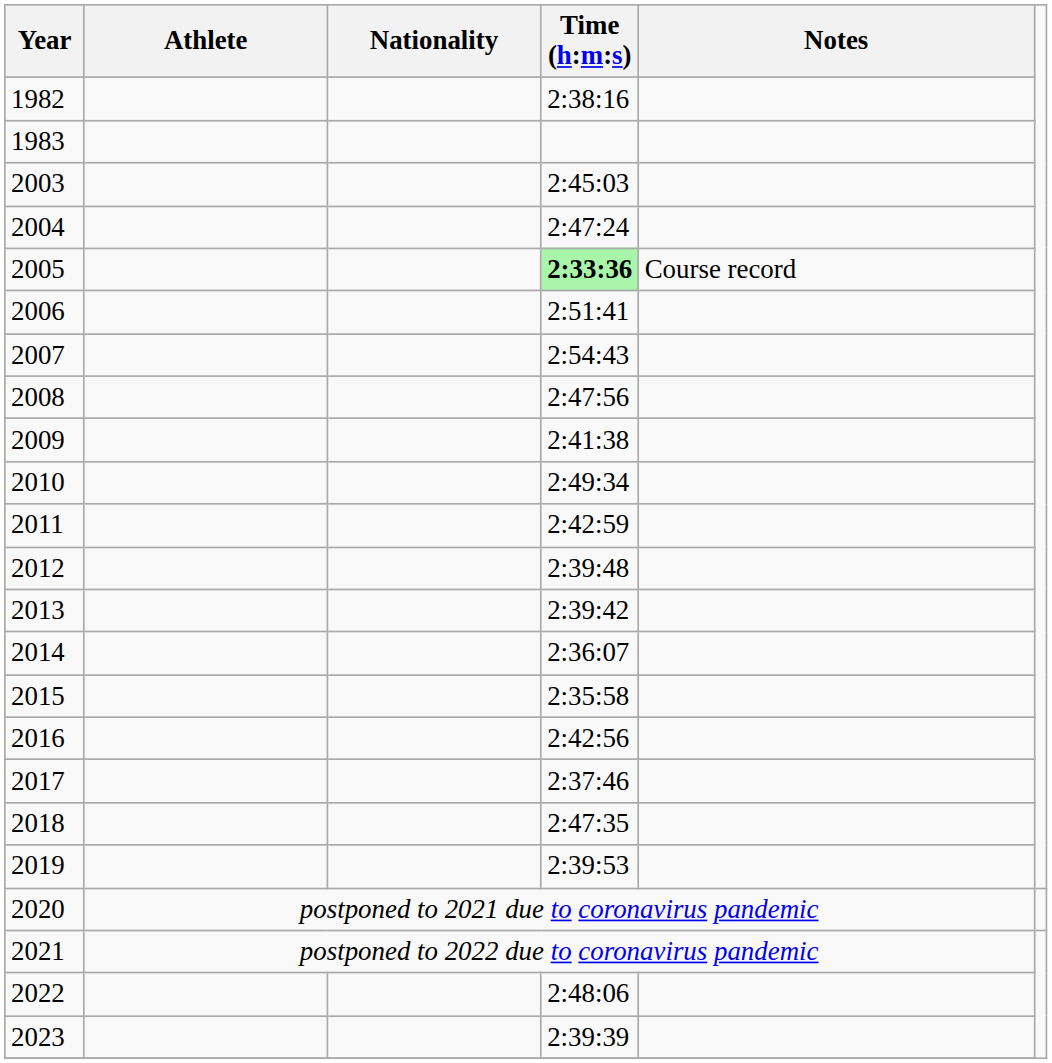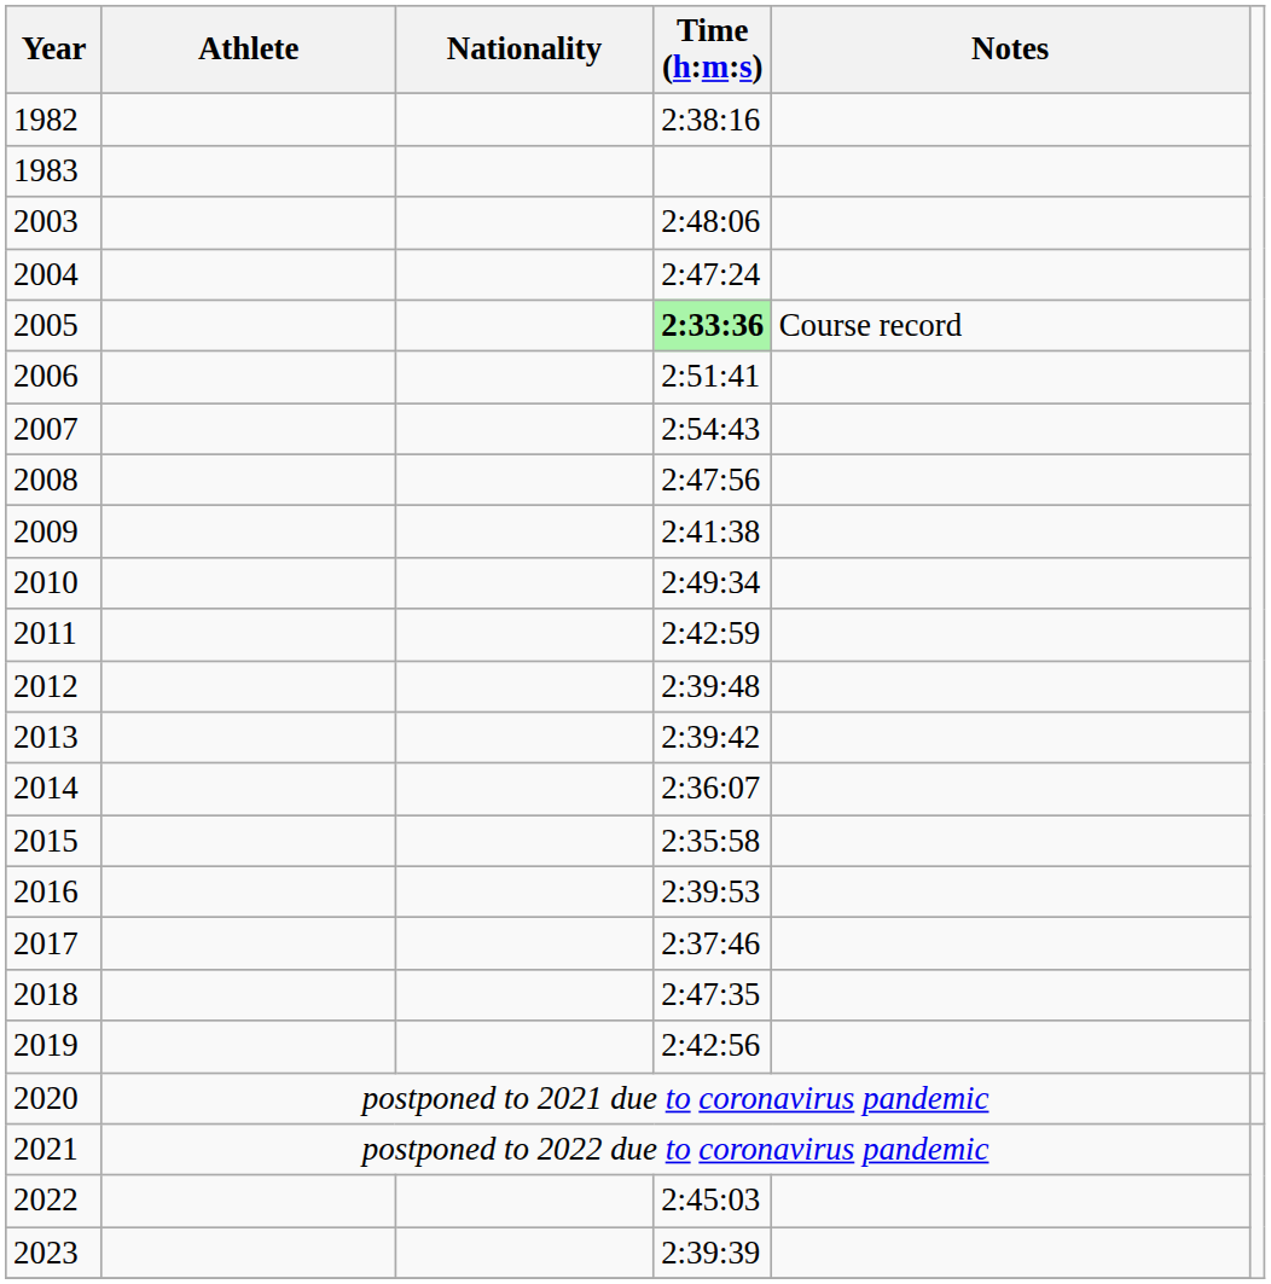2003 | Time (h:m:s): 2:45:03 -> 2:48:06
2016 | Time (h:m:s): 2:42:56 -> 2:39:53
2019 | Time (h:m:s): 2:39:53 -> 2:42:56
2022 | Time (h:m:s): 2:48:06 -> 2:45:03
